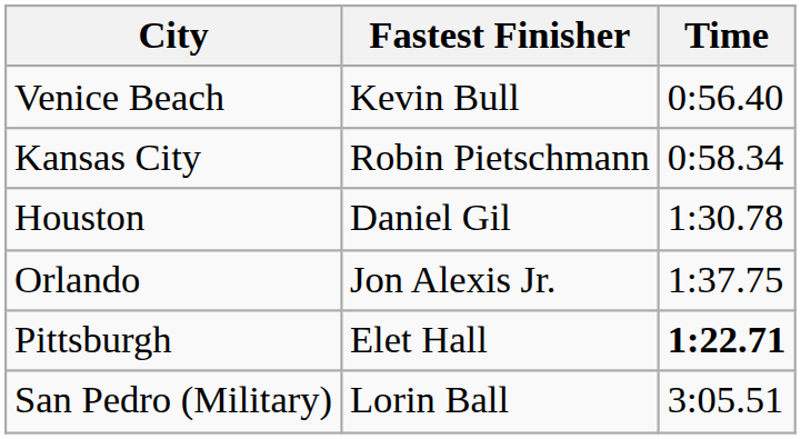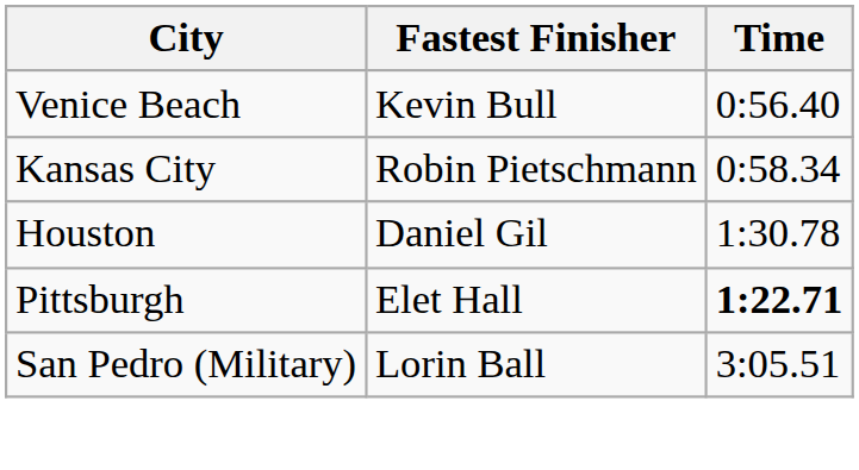- row: Orlando | Jon Alexis Jr. | 1:37.75
